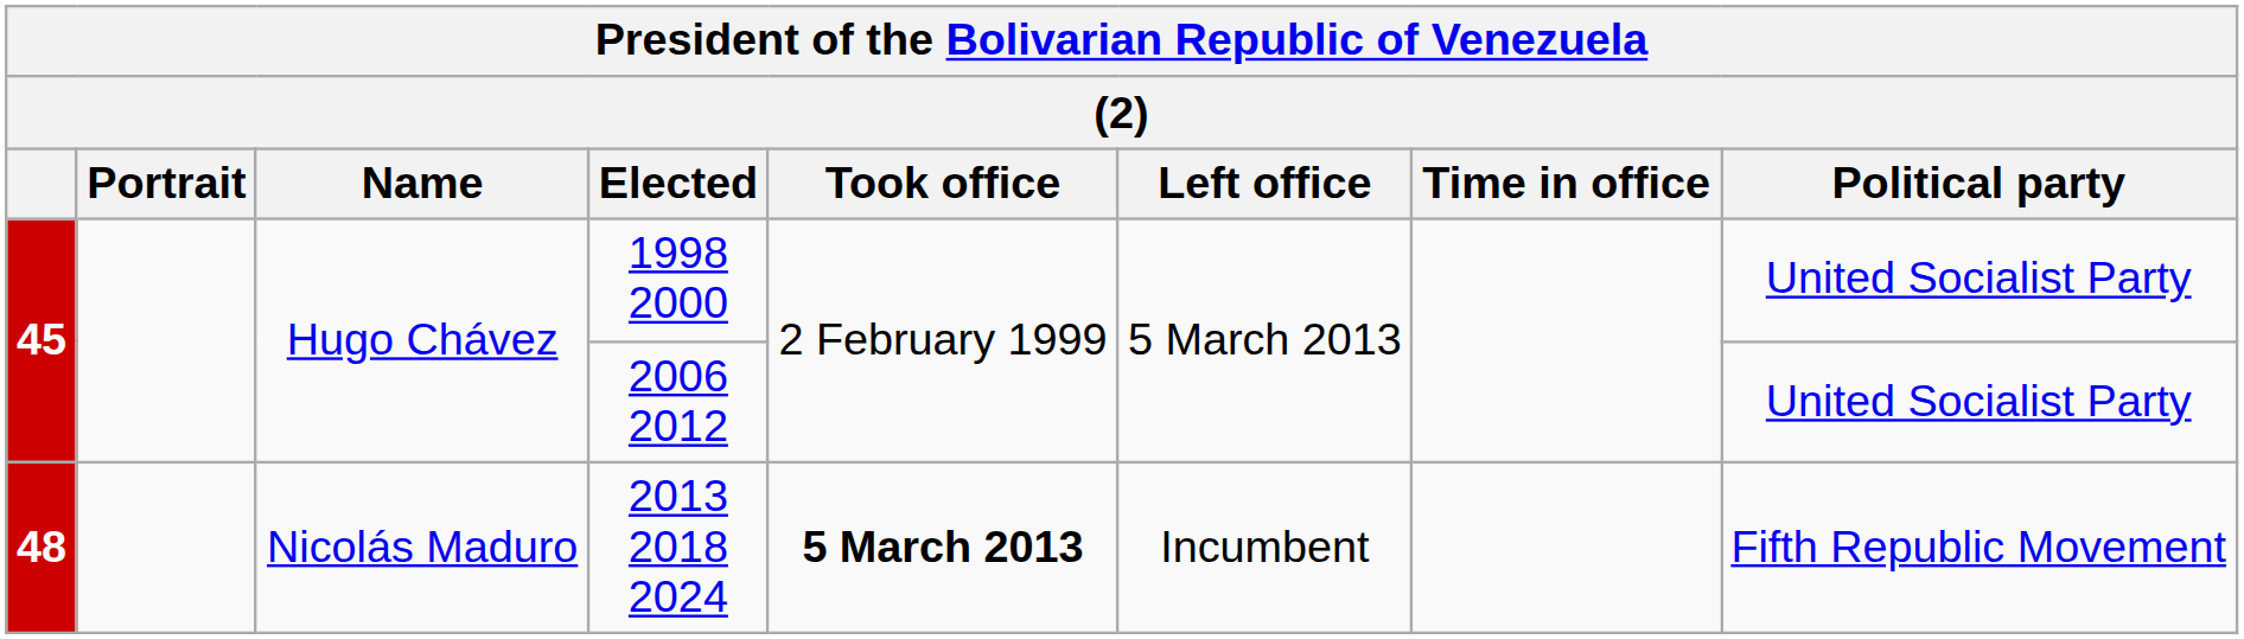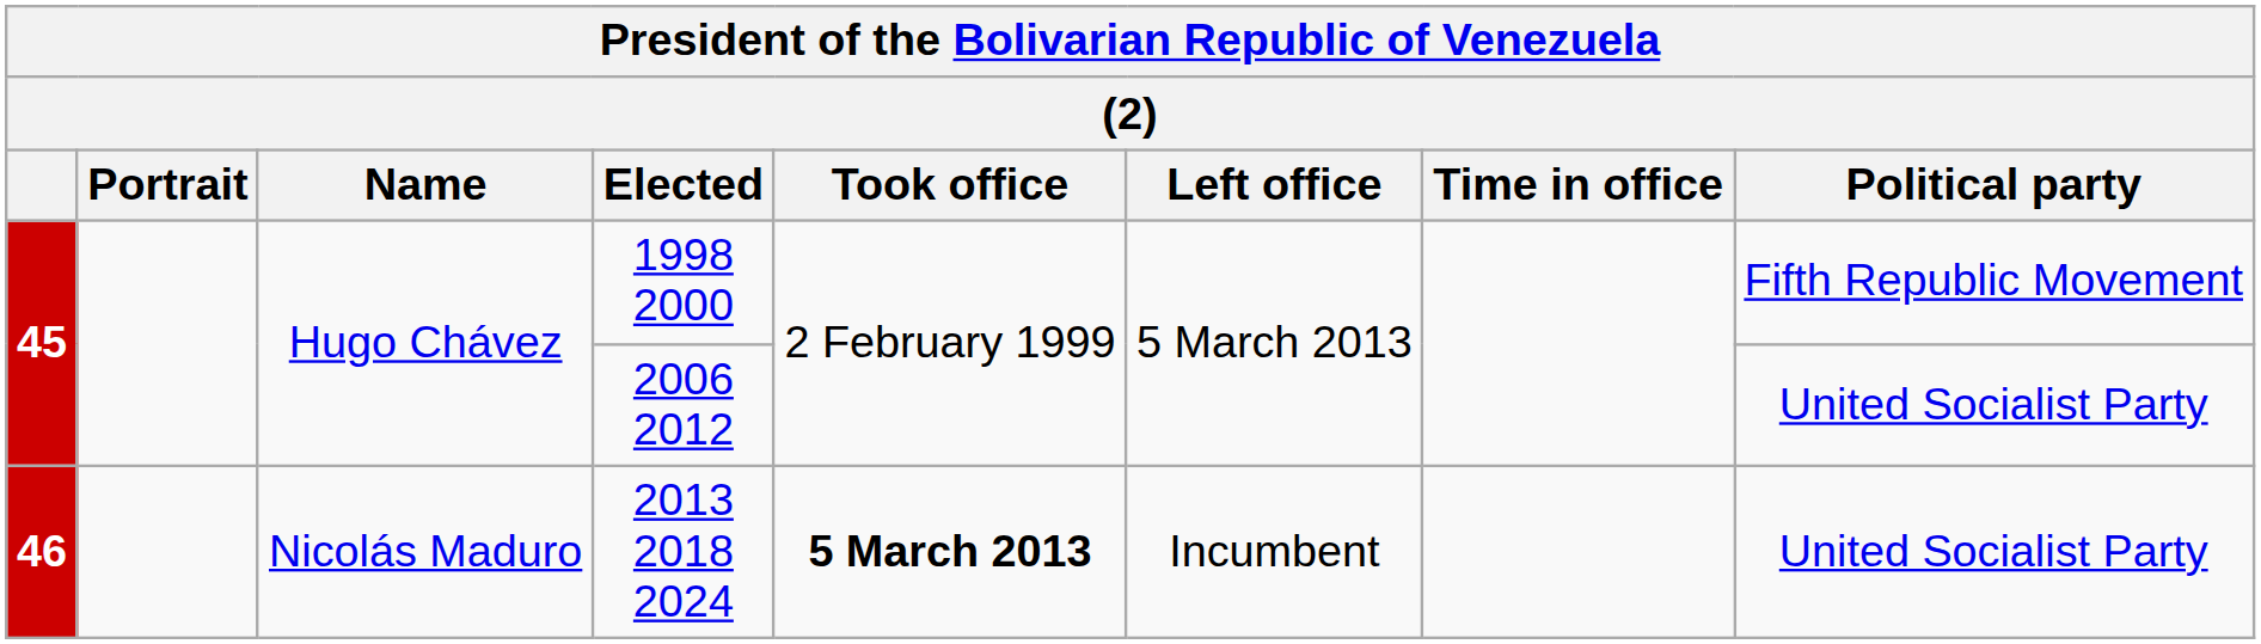1998 2000 | Political party: United Socialist Party -> Fifth Republic Movement
2013 2018 2024 | column 1: 48 -> 46
2013 2018 2024 | Political party: Fifth Republic Movement -> United Socialist Party
